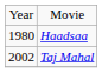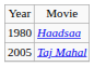Taj Mahal | column 1: 2002 -> 2005
